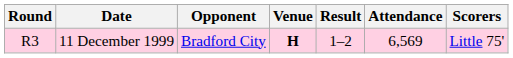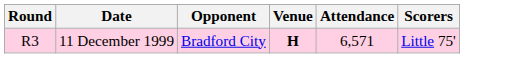- column: Result | 1–2
11 December 1999 | Attendance: 6,569 -> 6,571
